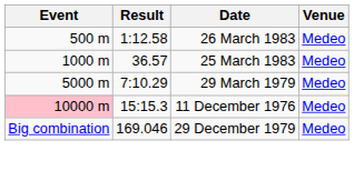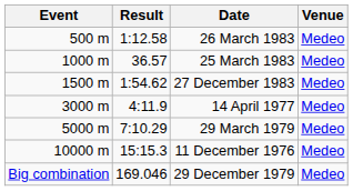+ row: 1500 m | 1:54.62 | 27 December 1983 | Medeo
+ row: 3000 m | 4:11.9 | 14 April 1977 | Medeo
11 December 1976 | Event: pink background -> no background
